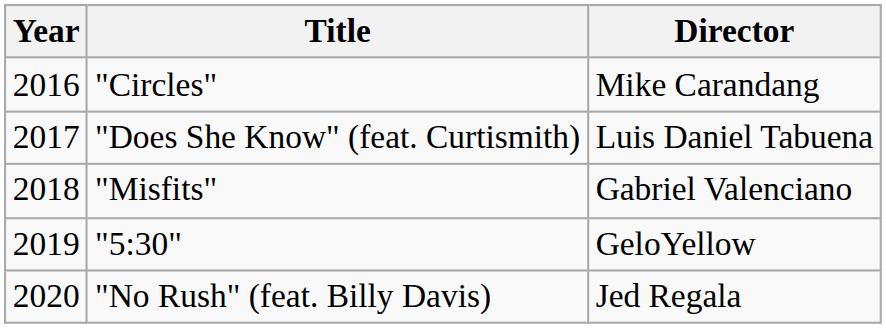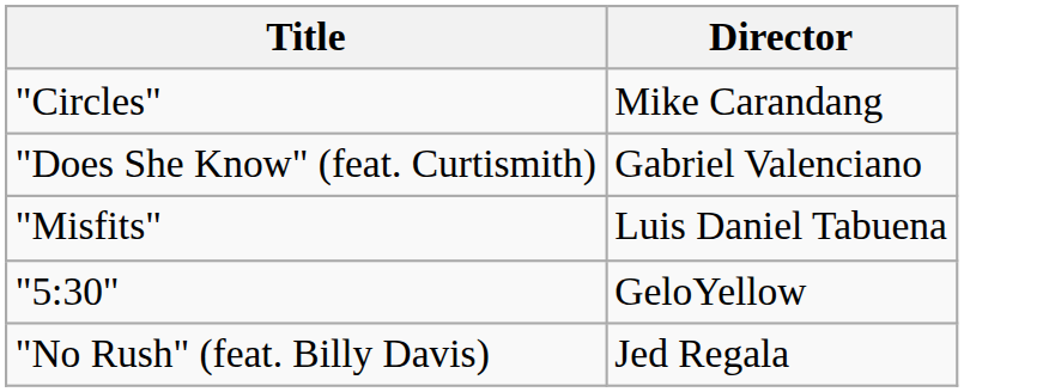- column: Year | 2016 | 2017 | 2018 | 2019 | 2020
"Does She Know" (feat. Curtismith) | Director: Luis Daniel Tabuena -> Gabriel Valenciano
"Misfits" | Director: Gabriel Valenciano -> Luis Daniel Tabuena
